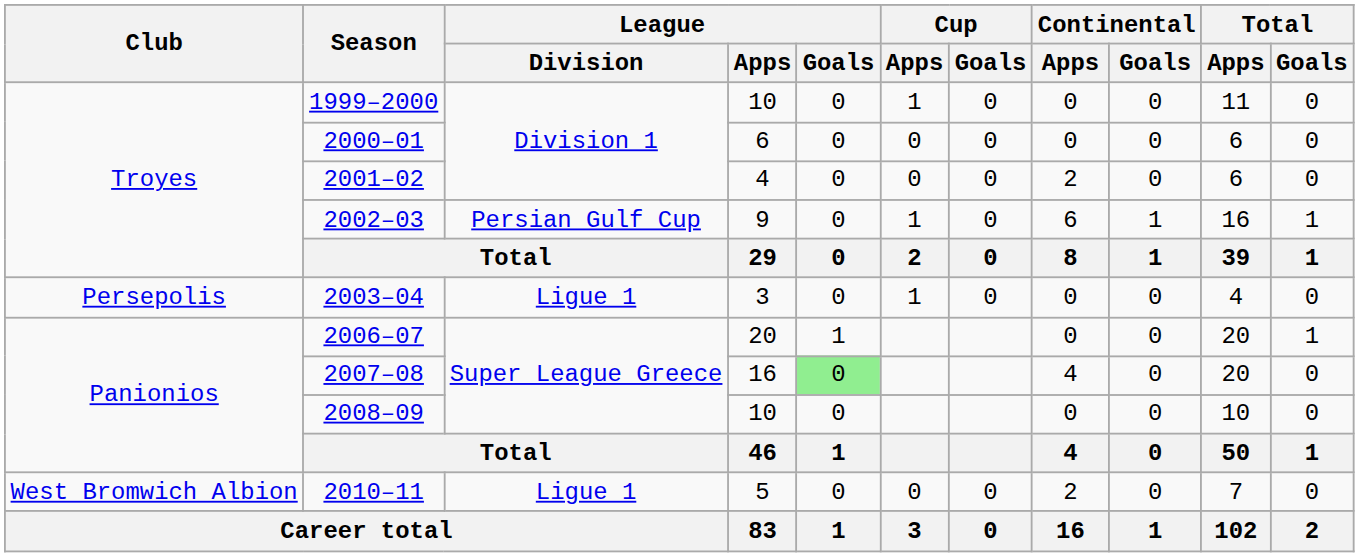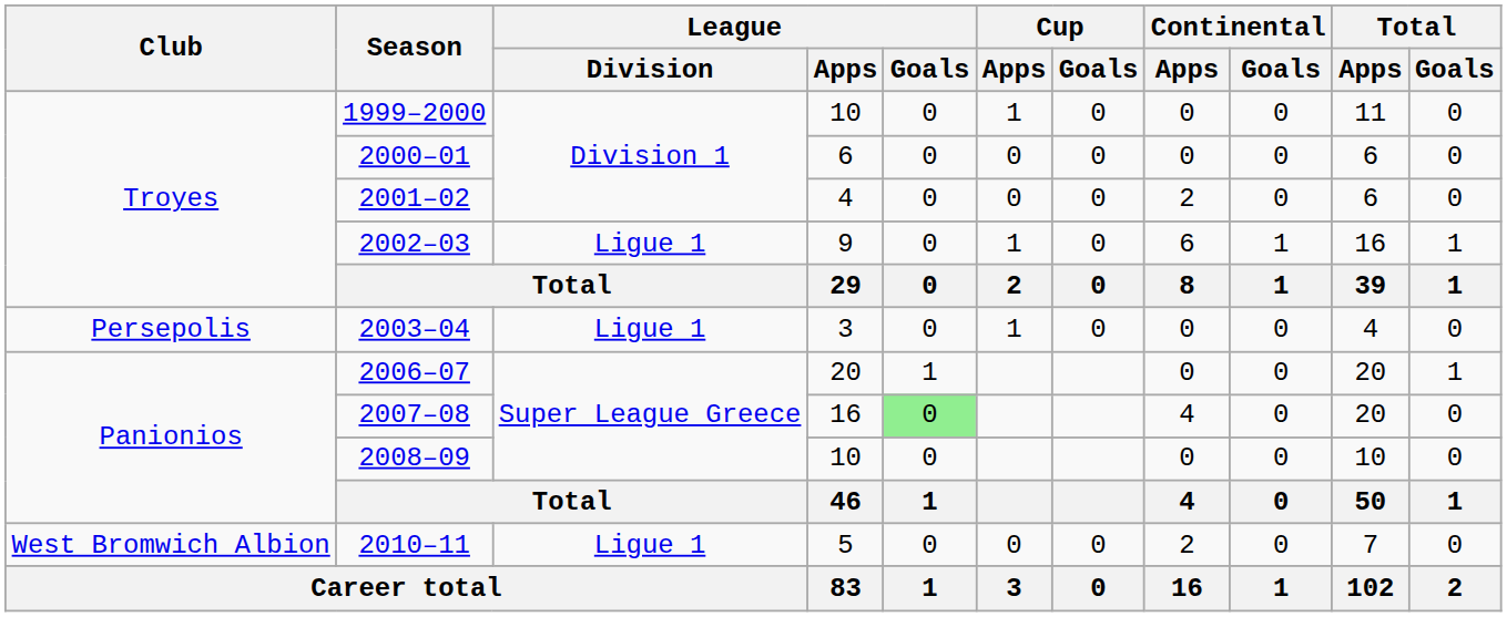2002–03 | League / Division: Persian Gulf Cup -> Ligue 1
